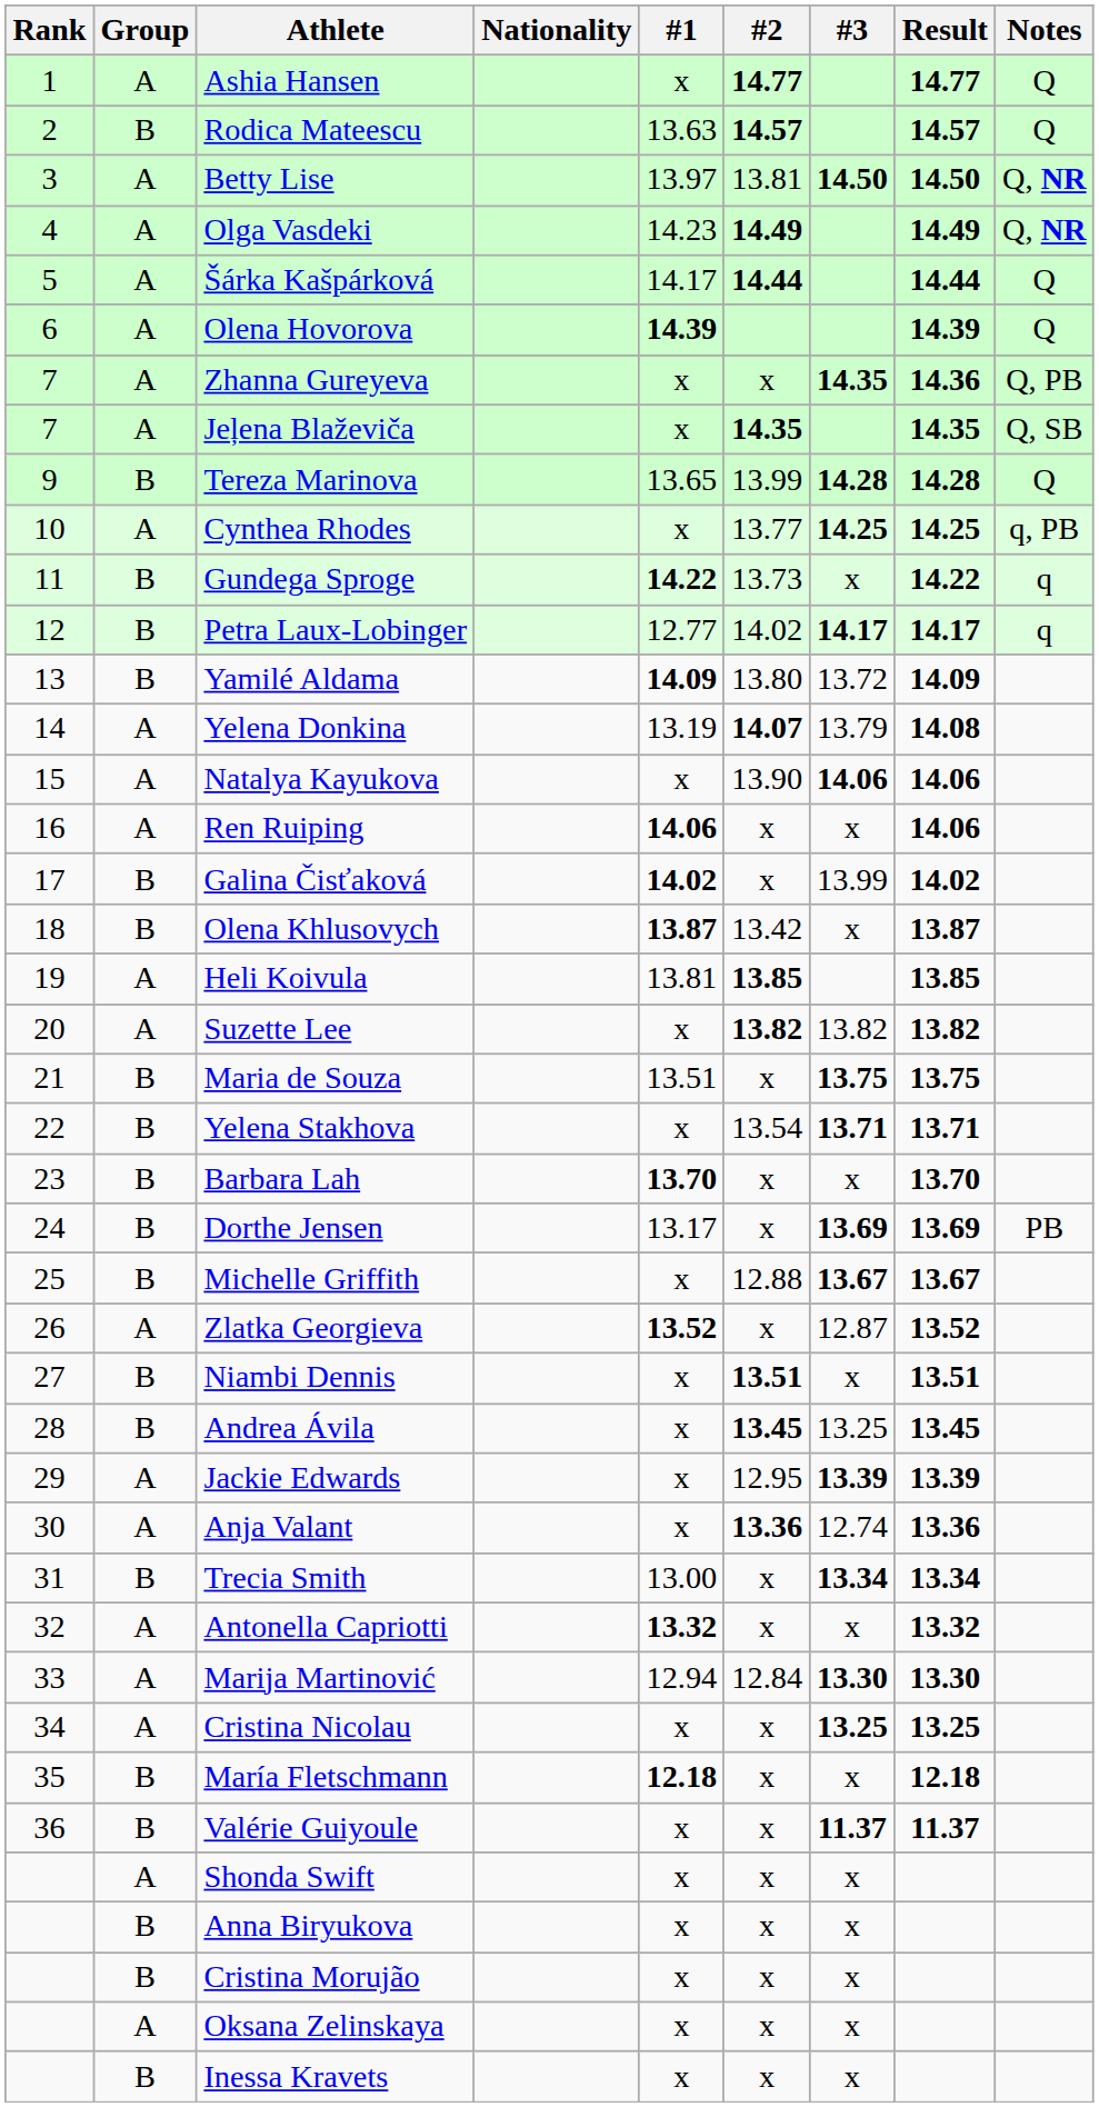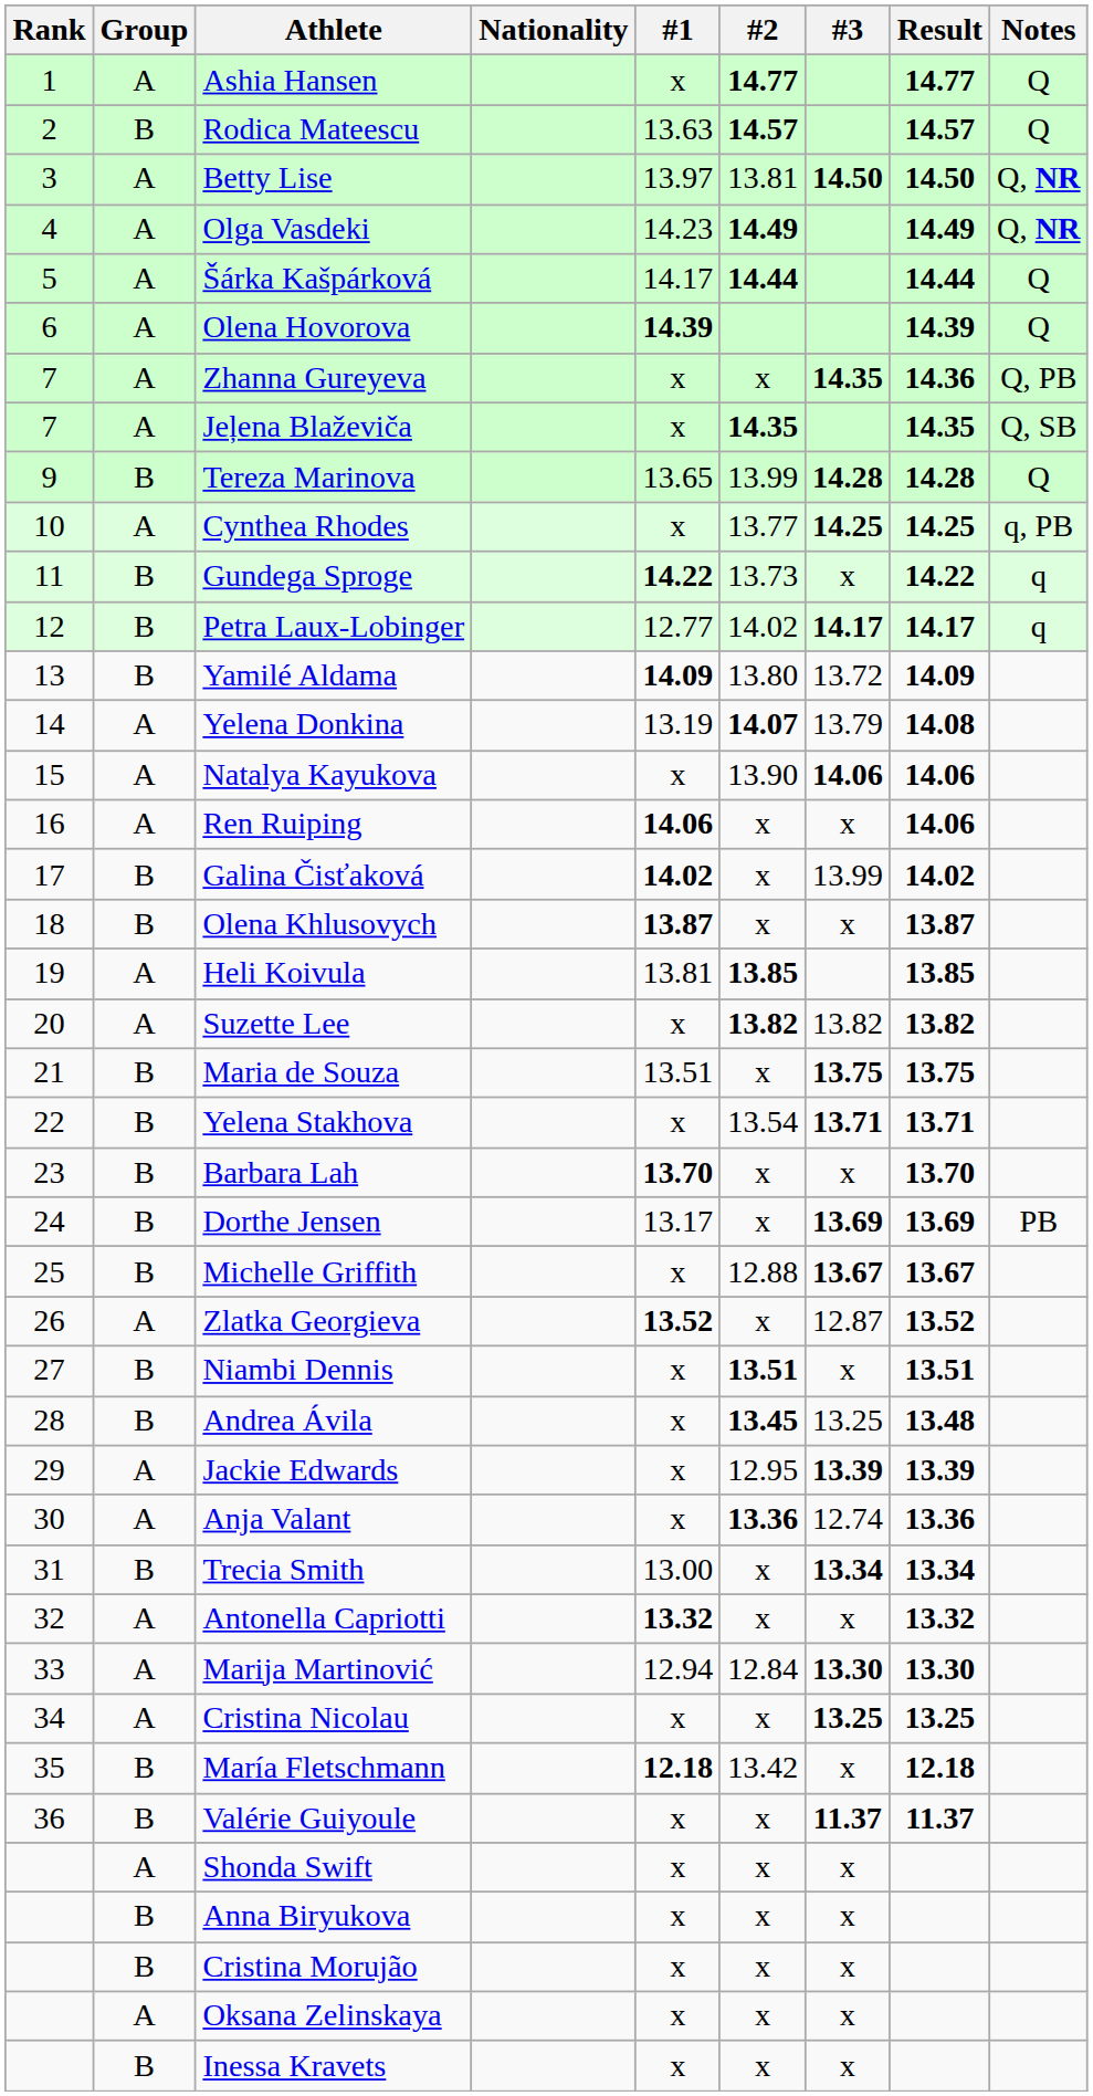Olena Khlusovych | #2: 13.42 -> x
Andrea Ávila | Result: 13.45 -> 13.48
María Fletschmann | #2: x -> 13.42
